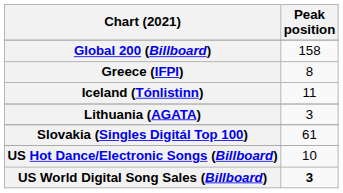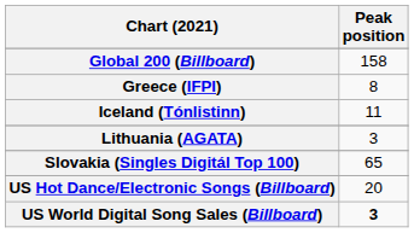Slovakia (Singles Digitál Top 100) | Peak position: 61 -> 65
US Hot Dance/Electronic Songs (Billboard) | Peak position: 10 -> 20
